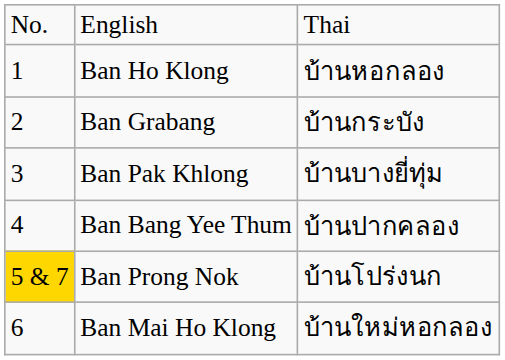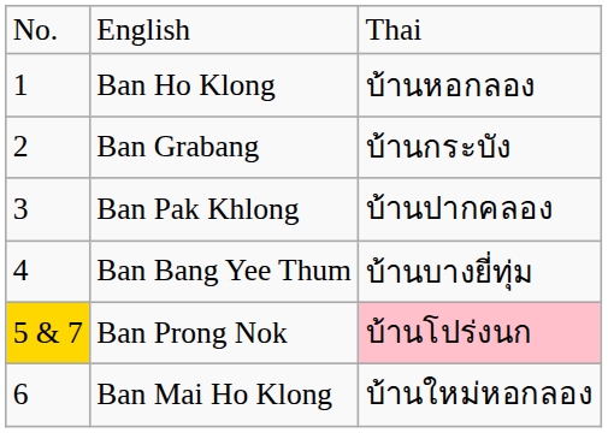Ban Pak Khlong | column 3: บ้านบางยี่ทุ่ม -> บ้านปากคลอง
Ban Bang Yee Thum | column 3: บ้านปากคลอง -> บ้านบางยี่ทุ่ม
Ban Prong Nok | column 3: no background -> pink background
